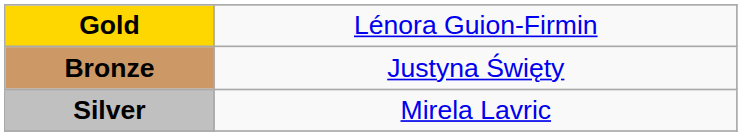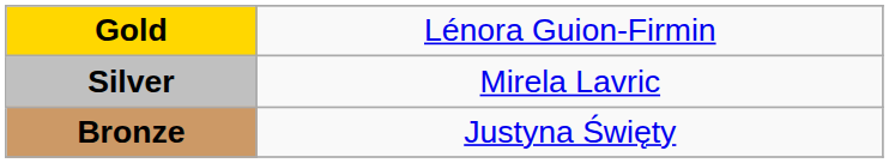rows swapped: Silver <-> Bronze
